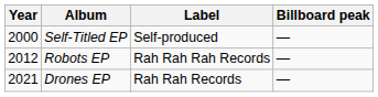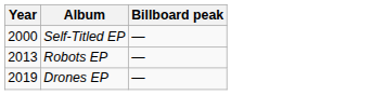- column: Label | Self-produced | Rah Rah Rah Records | Rah Rah Records
Robots EP | Year: 2012 -> 2013
Drones EP | Year: 2021 -> 2019
